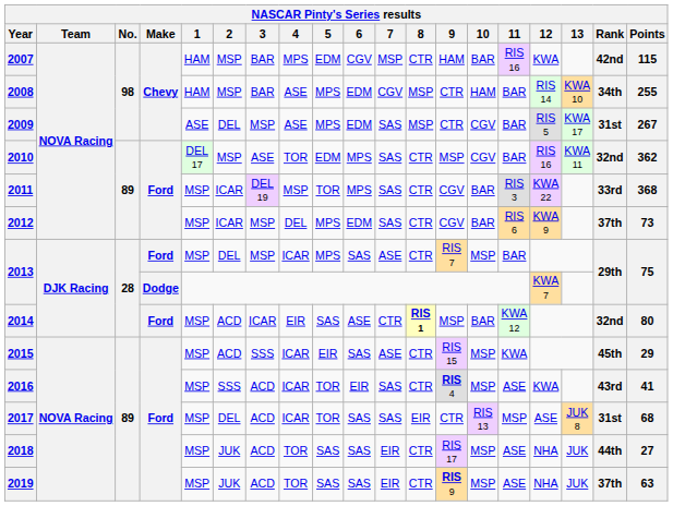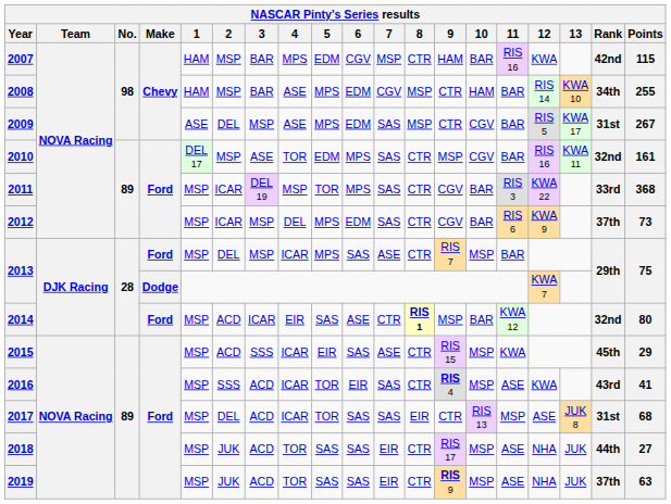2010 | Points: 362 -> 161
